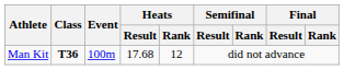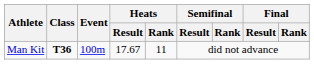Man Kit | Heats / Result: 17.68 -> 17.67
Man Kit | Heats / Rank: 12 -> 11
